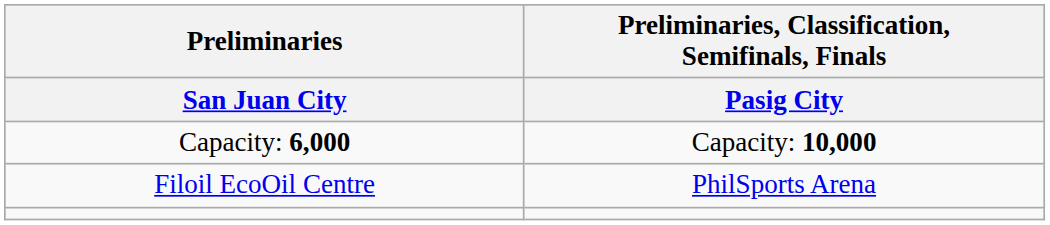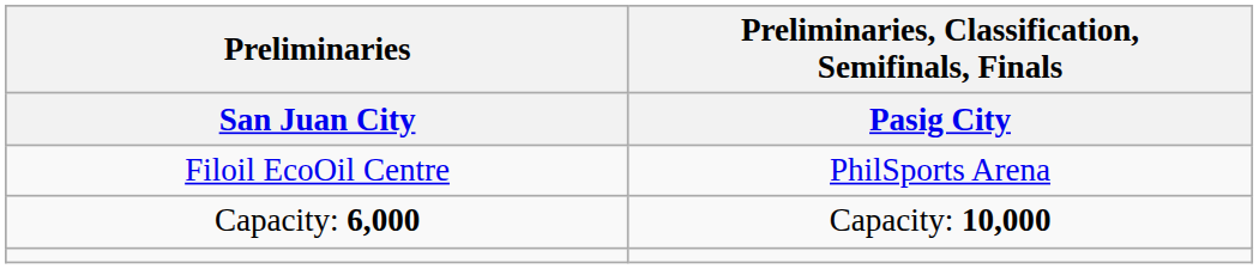rows swapped: Filoil EcoOil Centre <-> Capacity: 6,000
